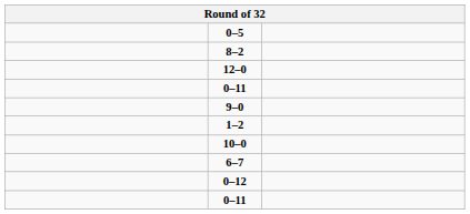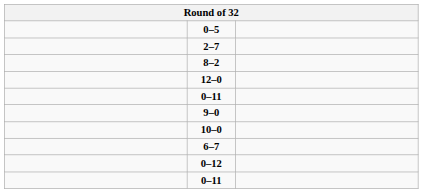+ row: 2–7
- row: 1–2
